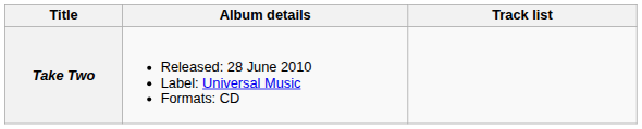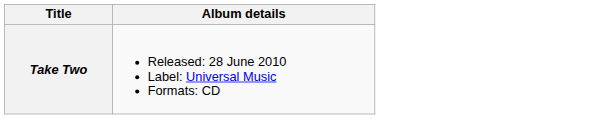- column: Track list
